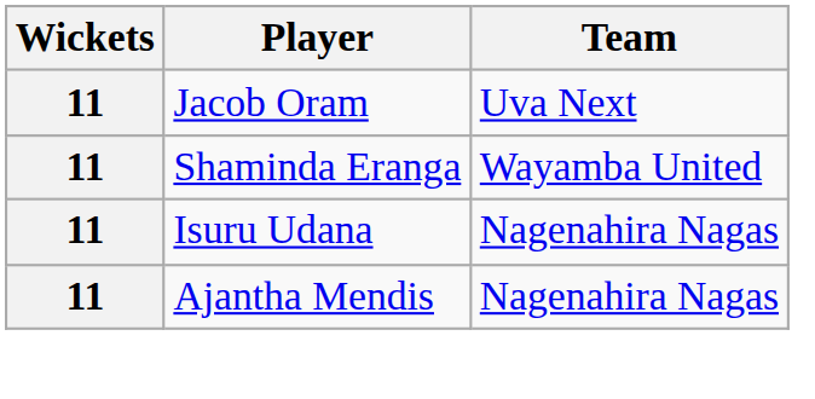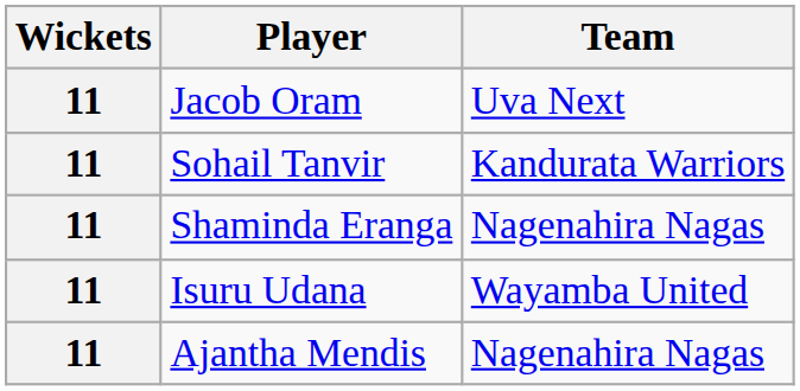+ row: 11 | Sohail Tanvir | Kandurata Warriors
Shaminda Eranga | Team: Wayamba United -> Nagenahira Nagas
Isuru Udana | Team: Nagenahira Nagas -> Wayamba United
